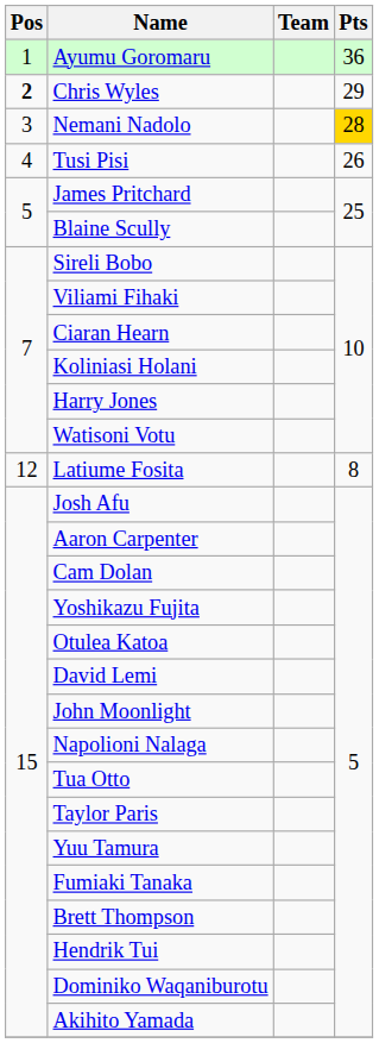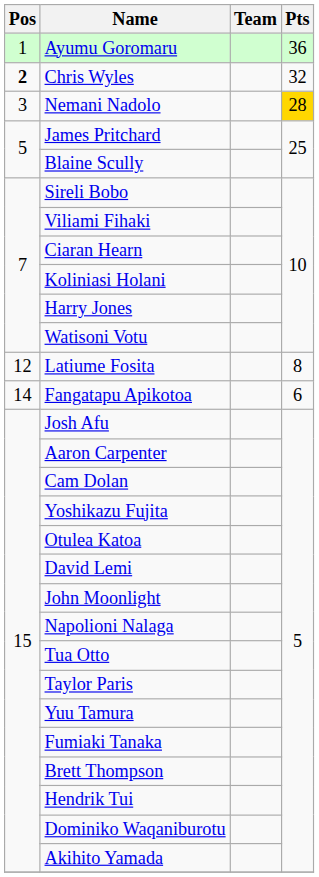Chris Wyles | Pts: 29 -> 32
- row: 4 | Tusi Pisi | 26
+ row: 14 | Fangatapu Apikotoa | 6
